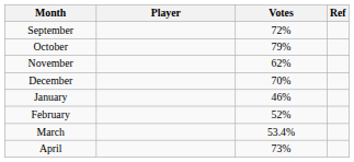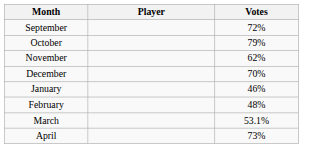- column: Ref
February | Votes: 52% -> 48%
March | Votes: 53.4% -> 53.1%
